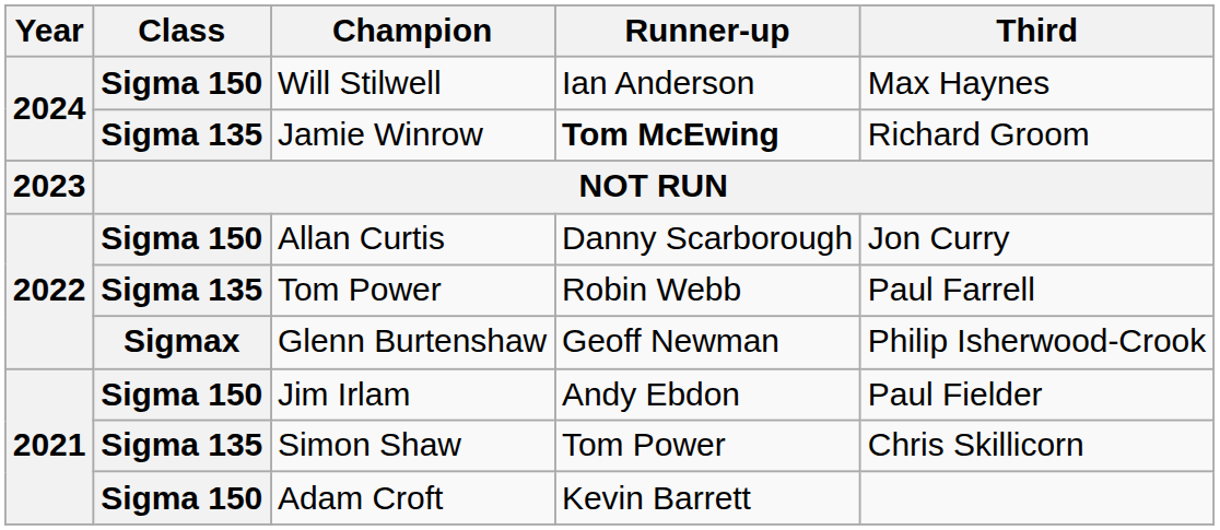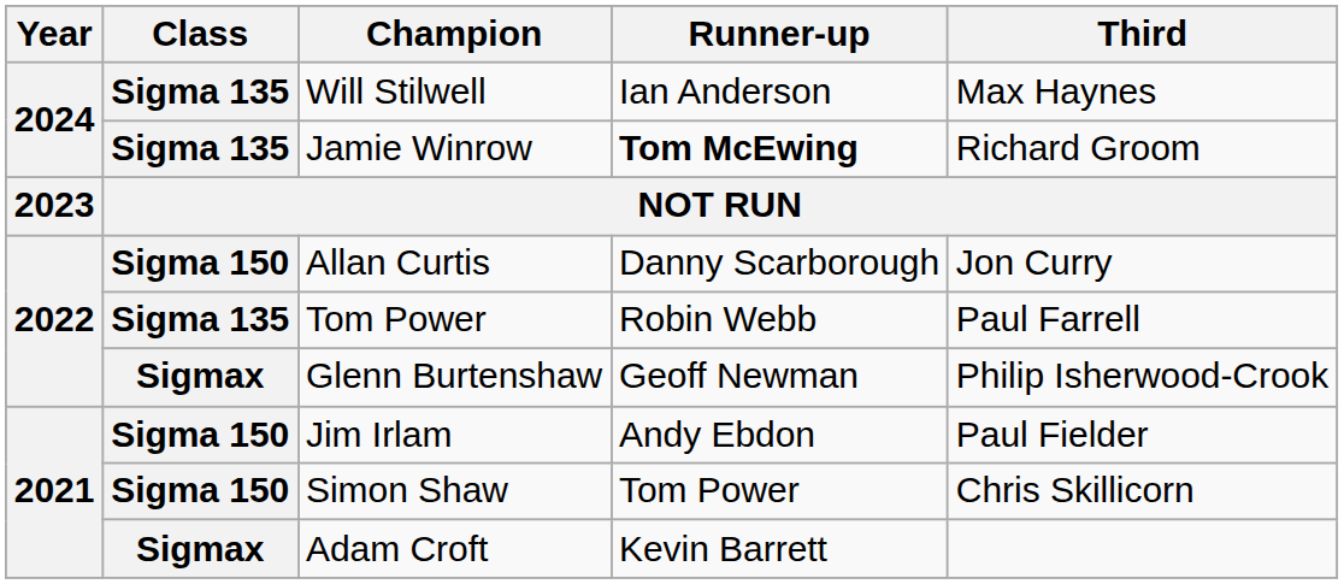Will Stilwell | Class: Sigma 150 -> Sigma 135
Simon Shaw | Class: Sigma 135 -> Sigma 150
Adam Croft | Class: Sigma 150 -> Sigmax
